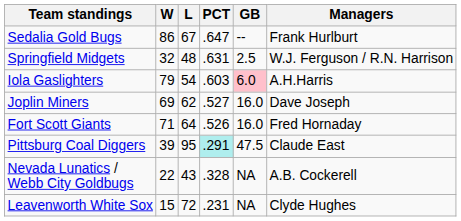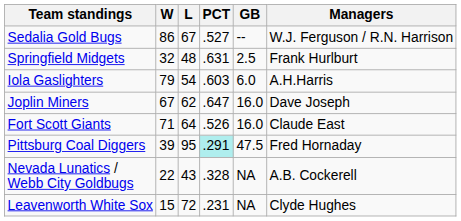Sedalia Gold Bugs | PCT: .647 -> .527
Sedalia Gold Bugs | Managers: Frank Hurlburt -> W.J. Ferguson / R.N. Harrison
Springfield Midgets | Managers: W.J. Ferguson / R.N. Harrison -> Frank Hurlburt
Iola Gaslighters | GB: pink background -> no background
Joplin Miners | W: 69 -> 67
Joplin Miners | PCT: .527 -> .647
Fort Scott Giants | Managers: Fred Hornaday -> Claude East
Pittsburg Coal Diggers | Managers: Claude East -> Fred Hornaday
